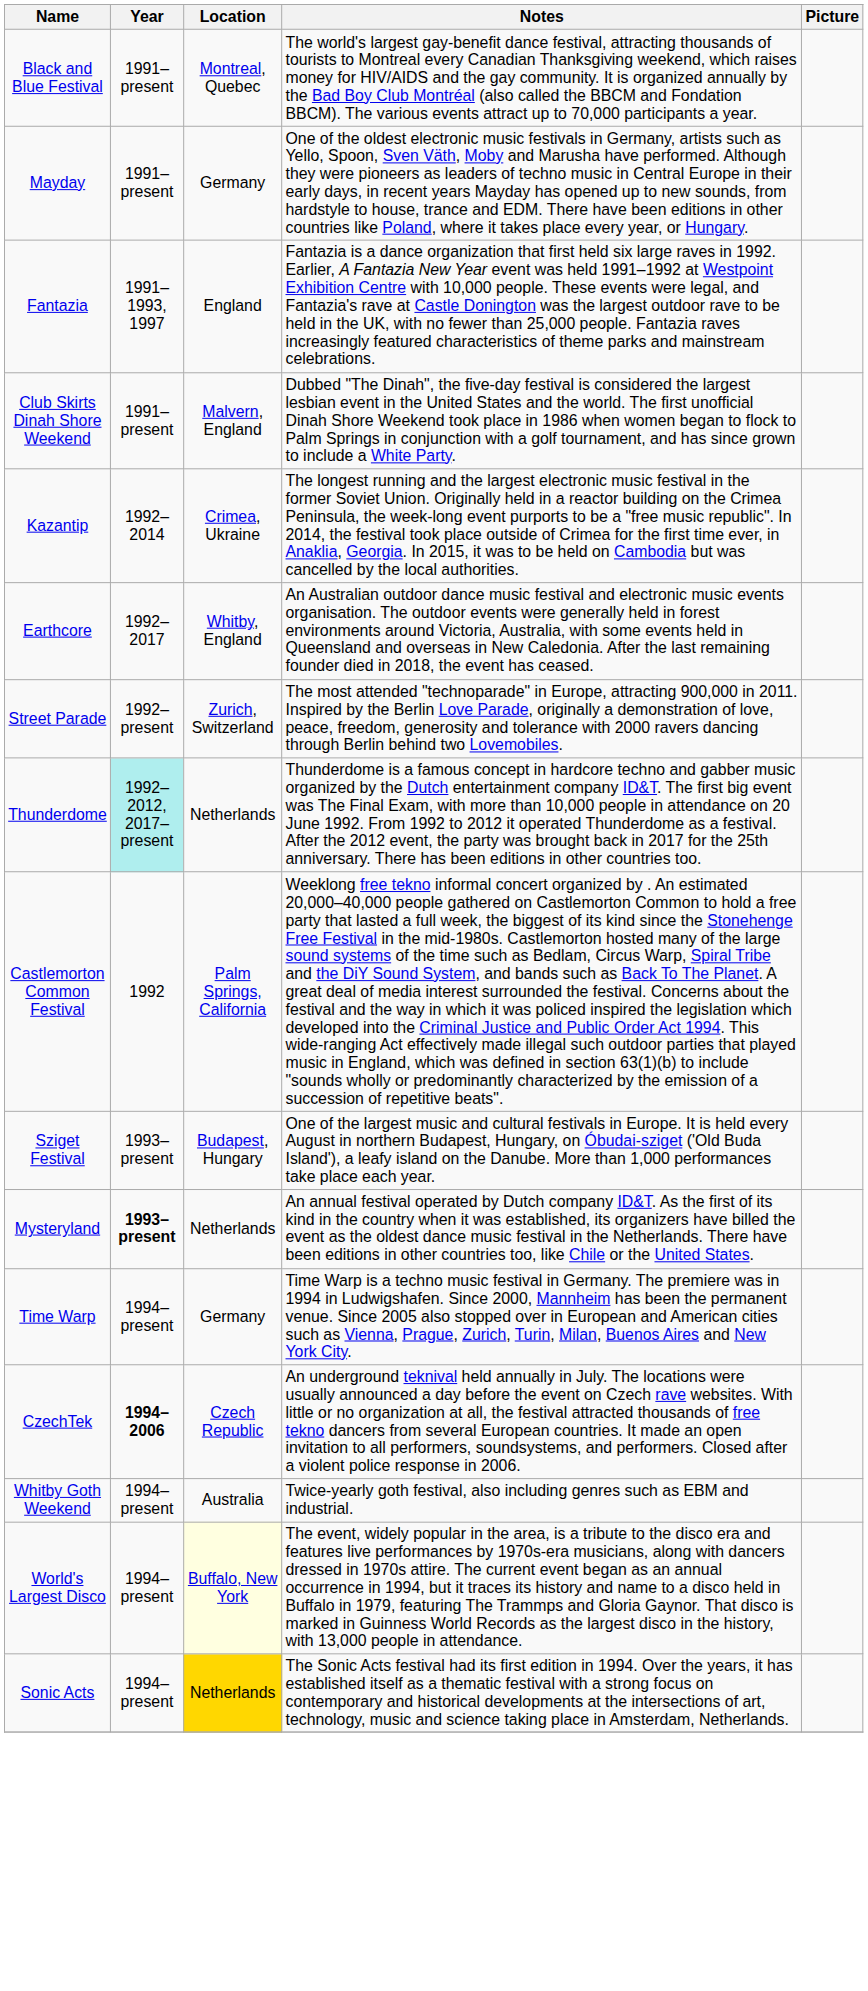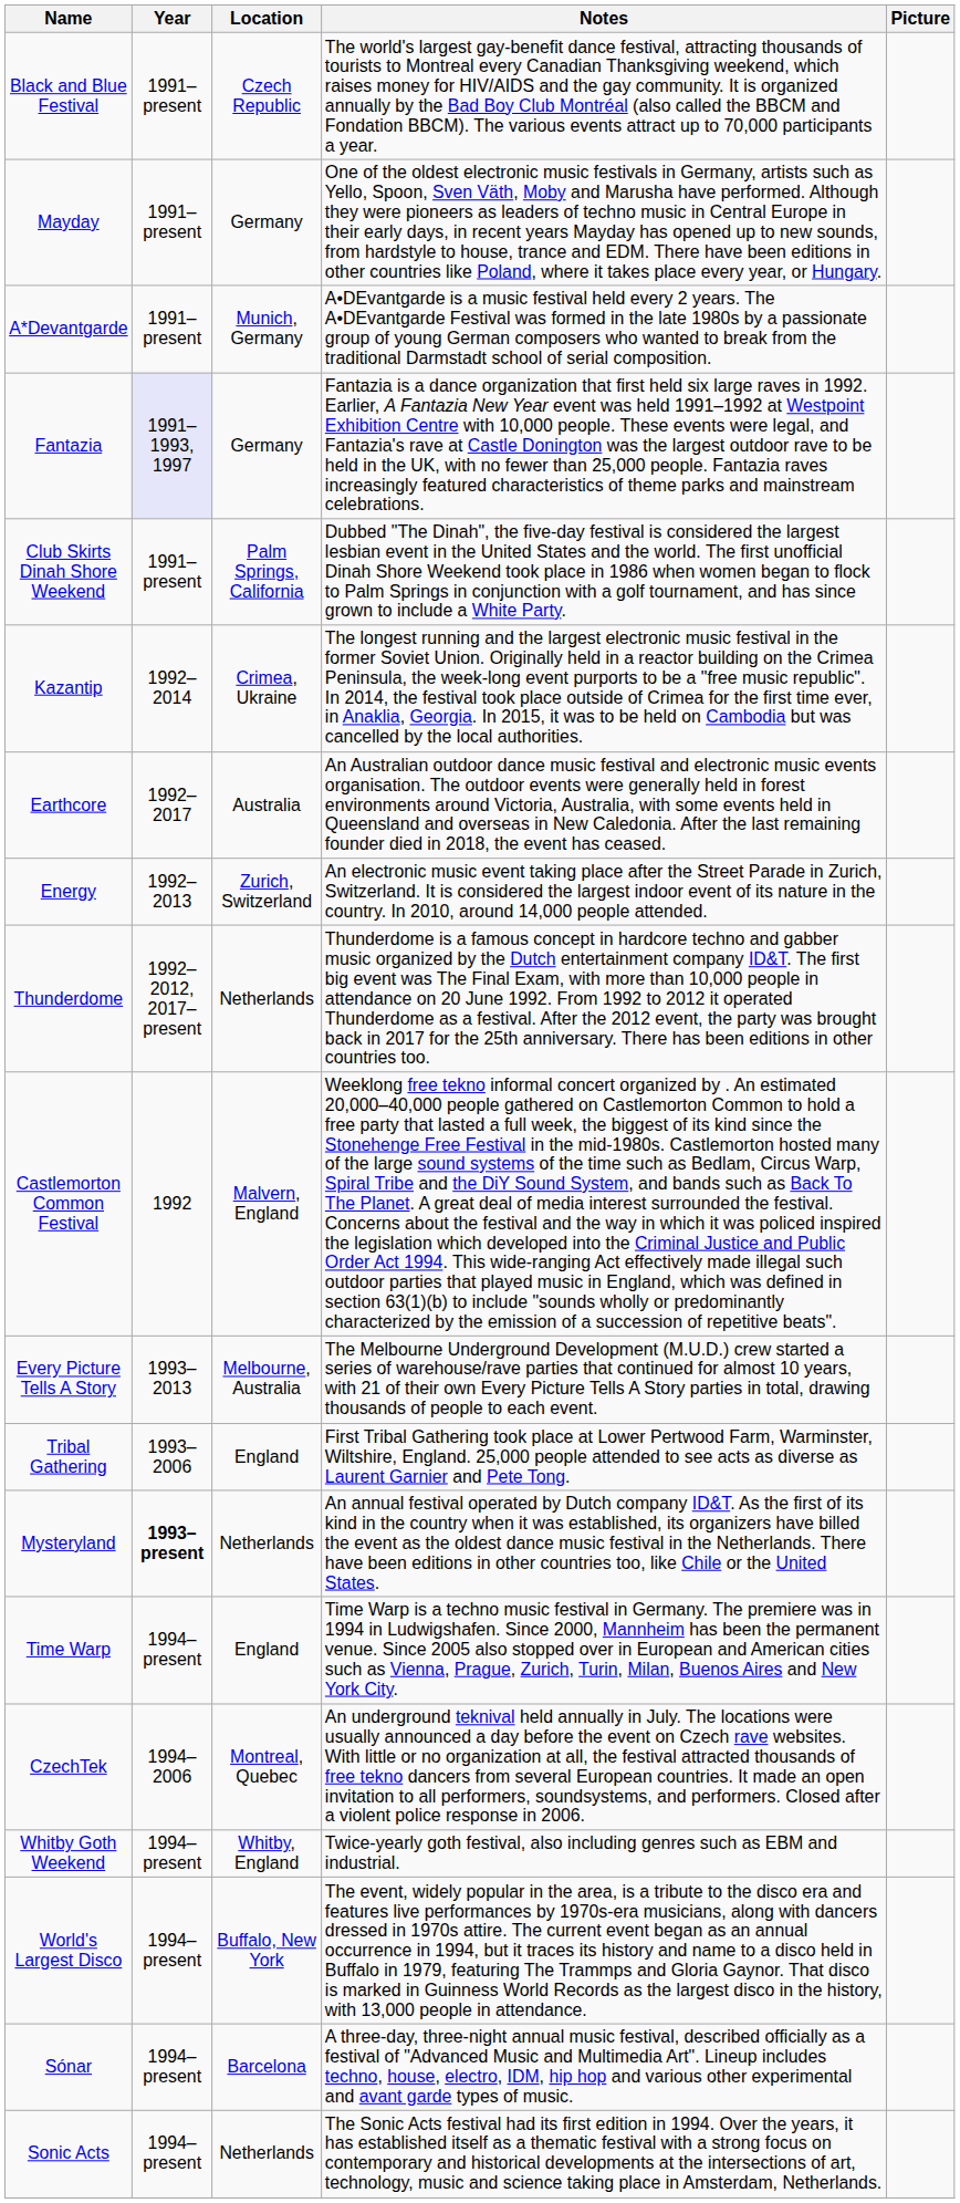Black and Blue Festival | Location: Montreal, Quebec -> Czech Republic
+ row: A*Devantgarde | 1991–present | Munich, Germany | A•DEvantgarde is a music festival held every 2 years. The A•DEvantgarde Festival was formed in the late 1980s by a passionate group of young German composers who wanted to break from the traditional Darmstadt school of serial composition.
Fantazia | Year: no background -> lavender background
Fantazia | Location: England -> Germany
Club Skirts Dinah Shore Weekend | Location: Malvern, England -> Palm Springs, California
Earthcore | Location: Whitby, England -> Australia
- row: Street Parade | 1992–present | Zurich, Switzerland | The most attended "technoparade" in Europe, attracting 900,000 in 2011. Inspired by the Berlin Love Parade, originally a demonstration of love, peace, freedom, generosity and tolerance with 2000 ravers dancing through Berlin behind two Lovemobiles.
+ row: Energy | 1992–2013 | Zurich, Switzerland | An electronic music event taking place after the Street Parade in Zurich, Switzerland. It is considered the largest indoor event of its nature in the country. In 2010, around 14,000 people attended.
Thunderdome | Year: paleturquoise background -> no background
Castlemorton Common Festival | Location: Palm Springs, California -> Malvern, England
- row: Sziget Festival | 1993–present | Budapest, Hungary | One of the largest music and cultural festivals in Europe. It is held every August in northern Budapest, Hungary, on Óbudai-sziget ('Old Buda Island'), a leafy island on the Danube. More than 1,000 performances take place each year.
+ row: Every Picture Tells A Story | 1993–2013 | Melbourne, Australia | The Melbourne Underground Development (M.U.D.) crew started a series of warehouse/rave parties that continued for almost 10 years, with 21 of their own Every Picture Tells A Story parties in total, drawing thousands of people to each event.
+ row: Tribal Gathering | 1993–2006 | England | First Tribal Gathering took place at Lower Pertwood Farm, Warminster, Wiltshire, England. 25,000 people attended to see acts as diverse as Laurent Garnier and Pete Tong.
Time Warp | Location: Germany -> England
CzechTek | Year: bold -> normal
CzechTek | Location: Czech Republic -> Montreal, Quebec
Whitby Goth Weekend | Location: Australia -> Whitby, England
World's Largest Disco | Location: lightyellow background -> no background
+ row: Sónar | 1994–present | Barcelona | A three-day, three-night annual music festival, described officially as a festival of "Advanced Music and Multimedia Art". Lineup includes techno, house, electro, IDM, hip hop and various other experimental and avant garde types of music.
Sonic Acts | Location: gold background -> no background
